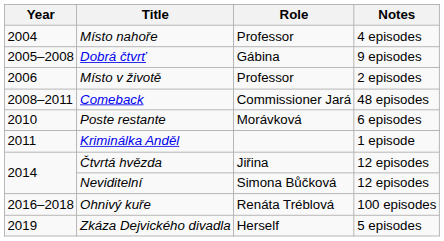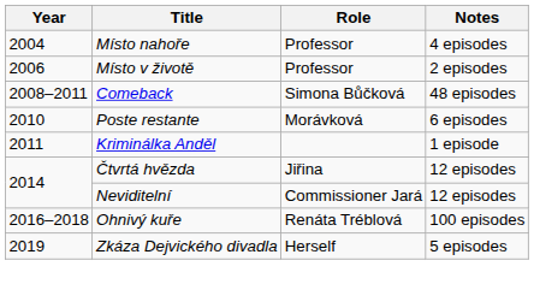- row: 2005–2008 | Dobrá čtvrť | Gábina | 9 episodes
Comeback | Role: Commissioner Jará -> Simona Bůčková
Neviditelní | Role: Simona Bůčková -> Commissioner Jará
